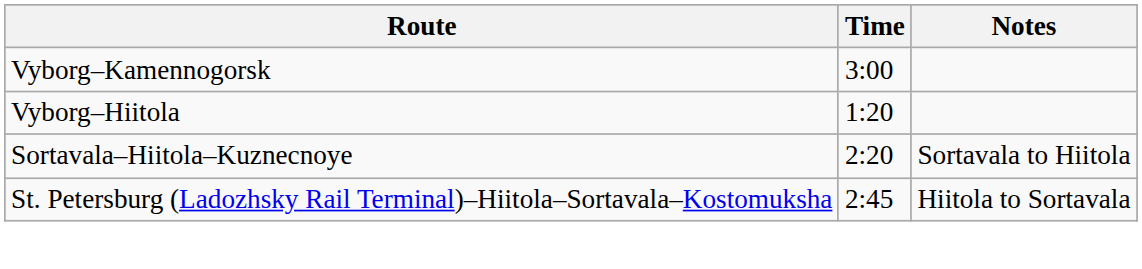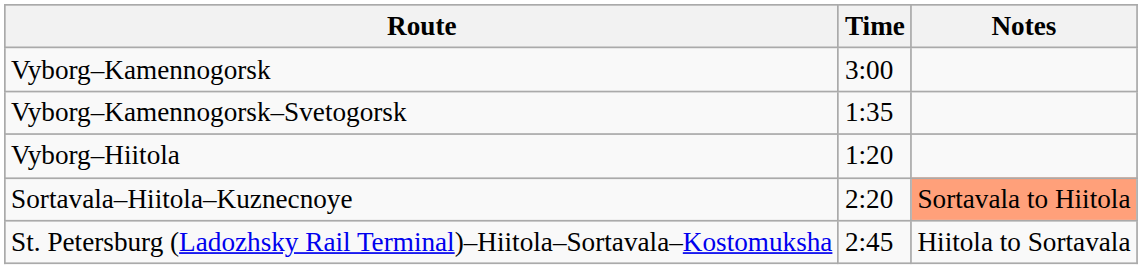+ row: Vyborg–Kamennogorsk–Svetogorsk | 1:35
Sortavala–Hiitola–Kuznecnoye | Notes: no background -> lightsalmon background
